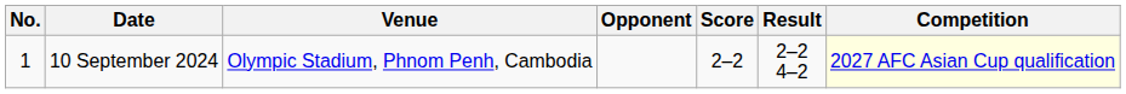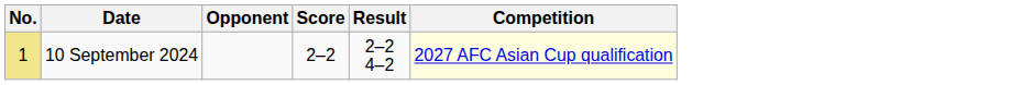- column: Venue | Olympic Stadium, Phnom Penh, Cambodia
10 September 2024 | No.: no background -> khaki background
